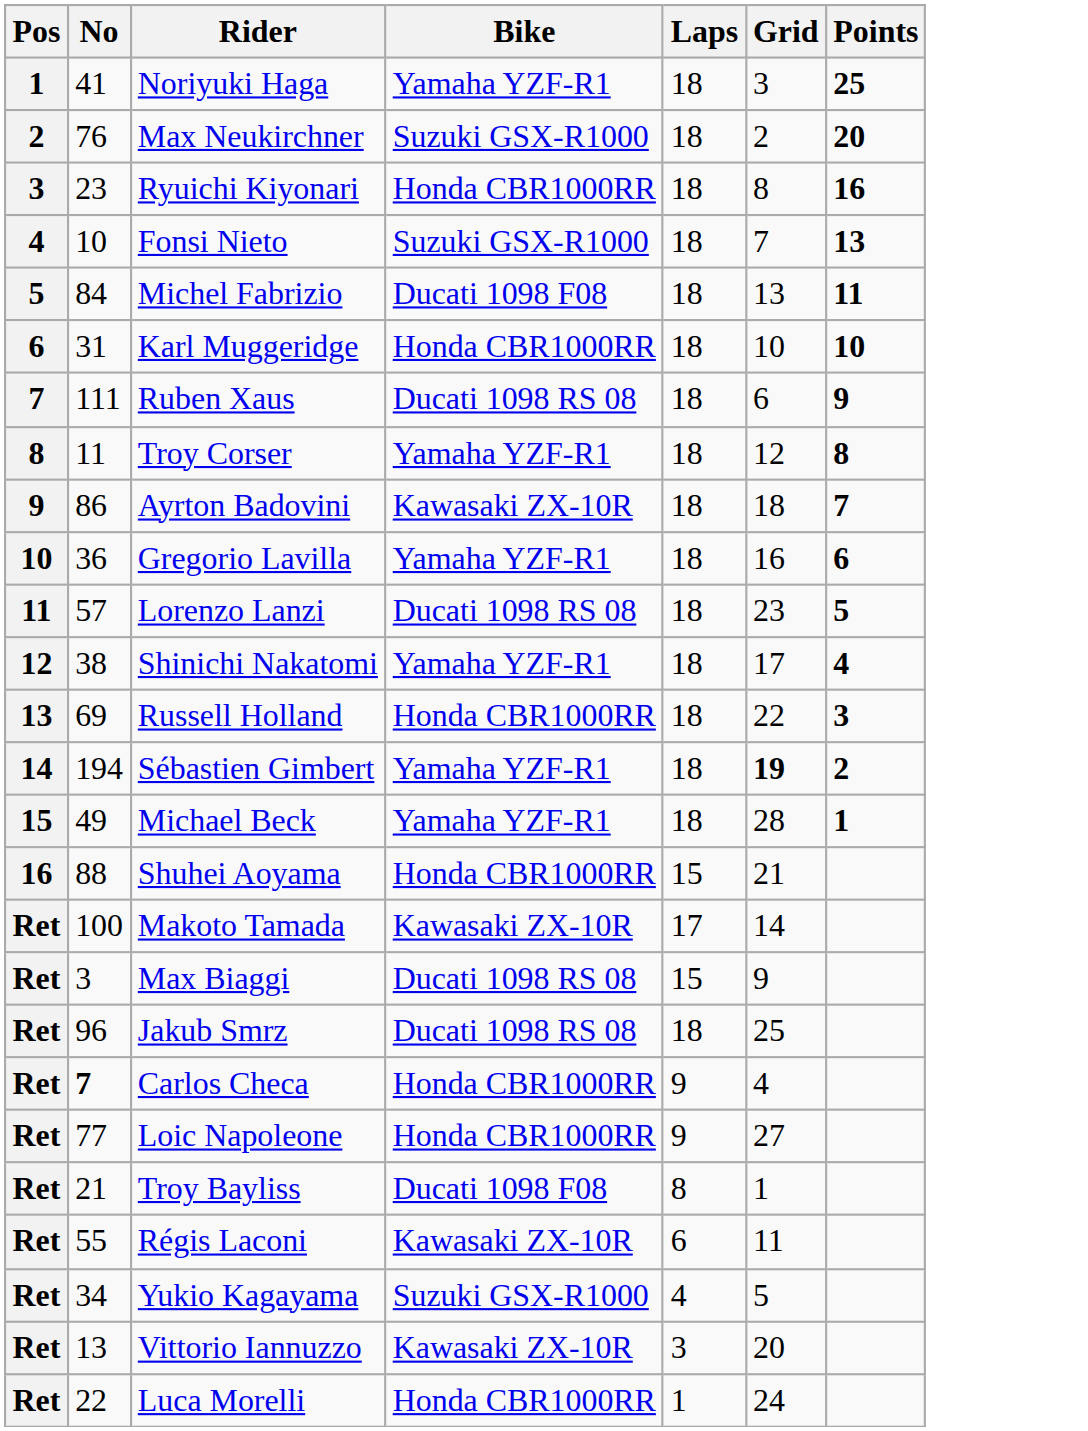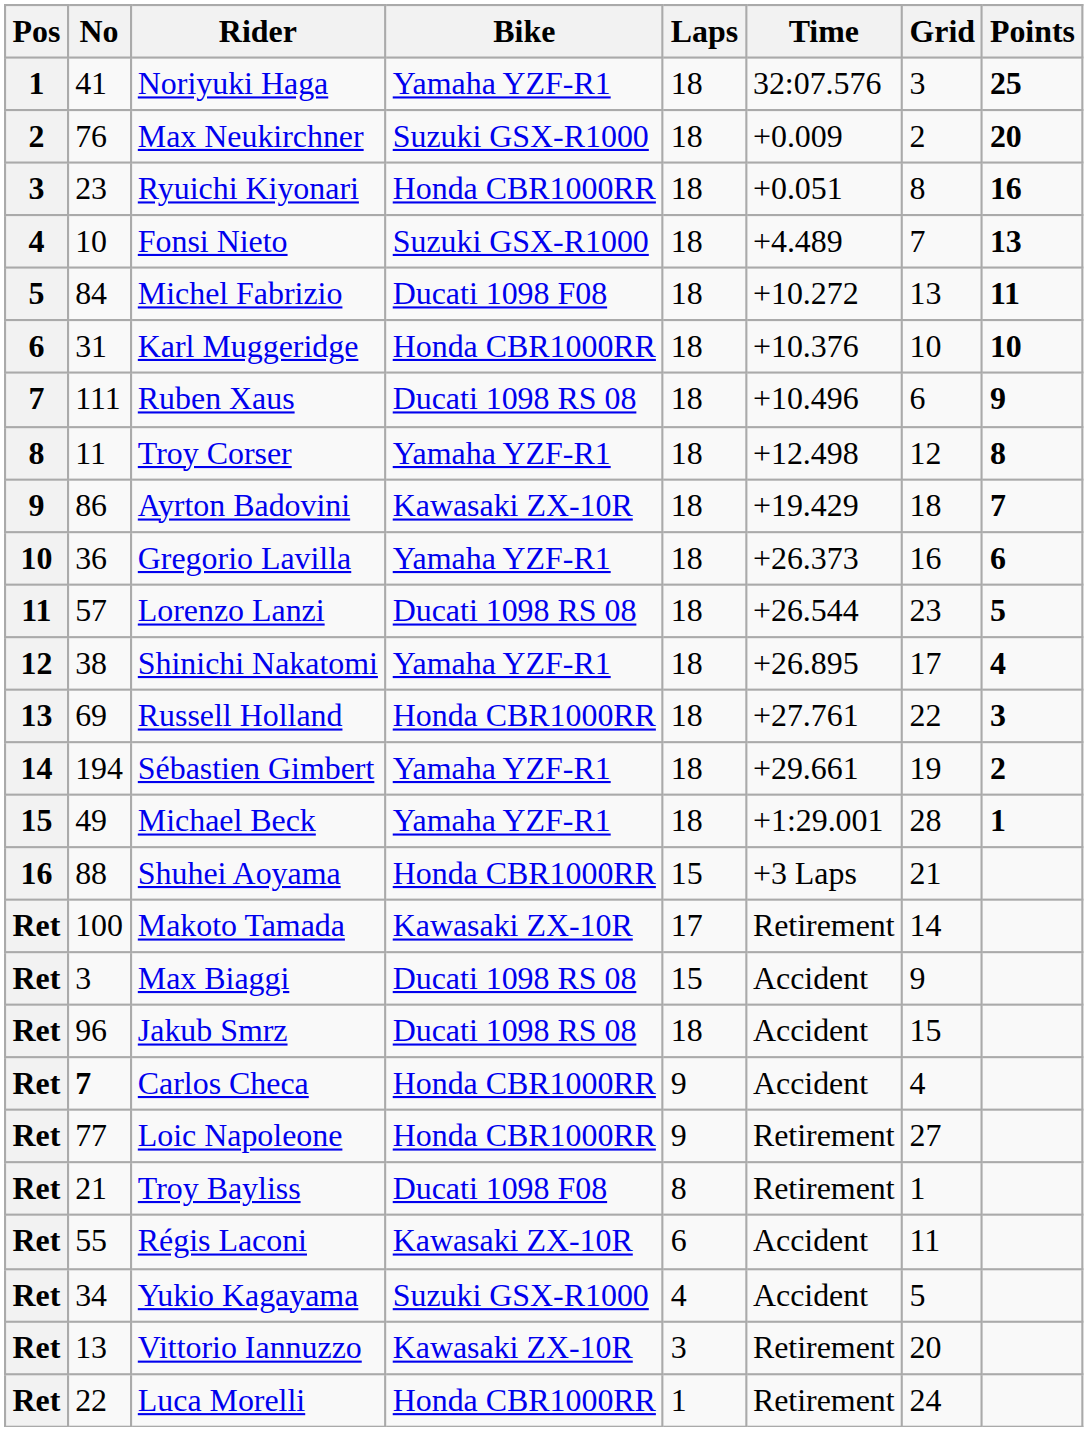+ column: Time | 32:07.576 | +0.009 | +0.051 | +4.489 | +10.272 | +10.376 | +10.496 | +12.498 | +19.429 | +26.373 | +26.544 | +26.895 | +27.761 | +29.661 | +1:29.001 | +3 Laps | Retirement | Accident | Accident | Accident | Retirement | Retirement | Accident | Accident | Retirement | Retirement
Sébastien Gimbert | Grid: bold -> normal
Jakub Smrz | Grid: 25 -> 15
